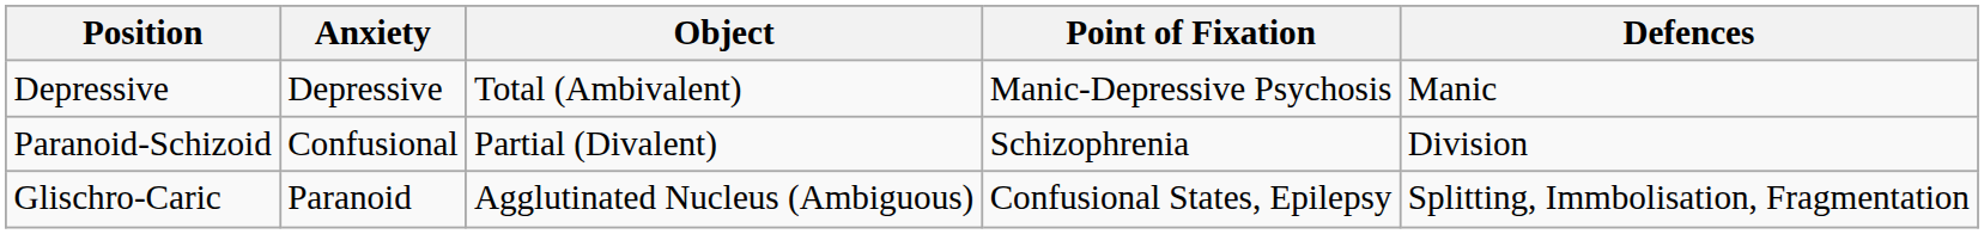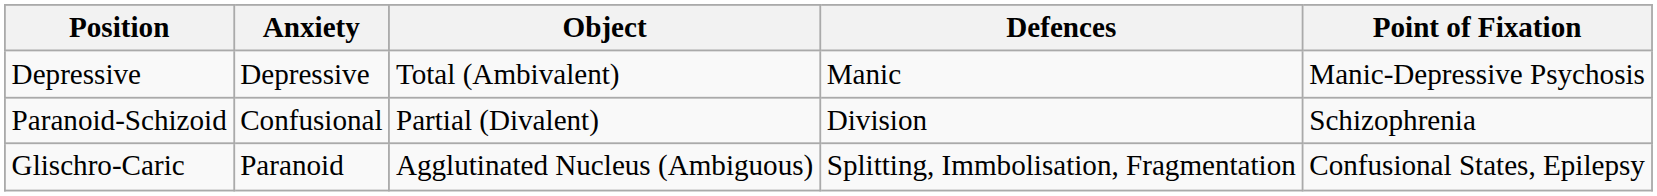columns swapped: Defences <-> Point of Fixation
